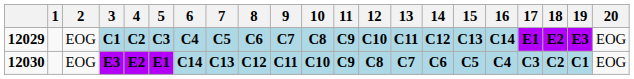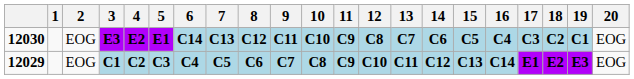rows swapped: 12029 <-> 12030
